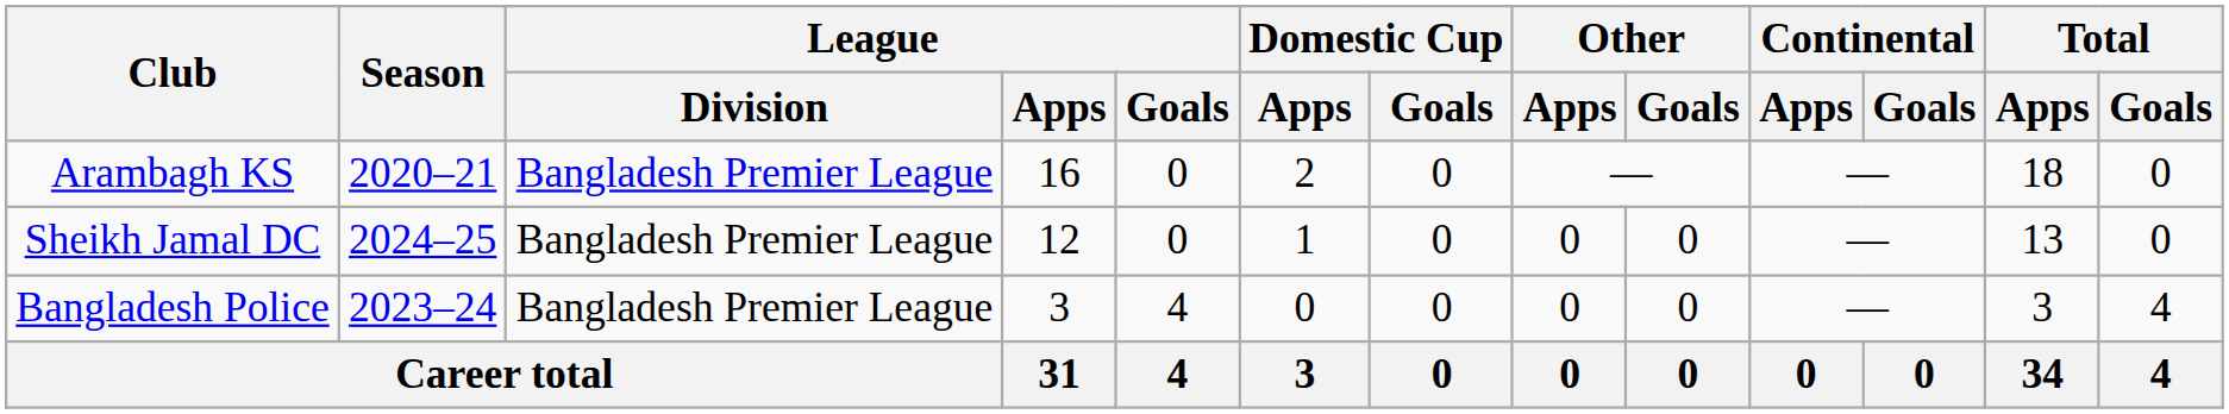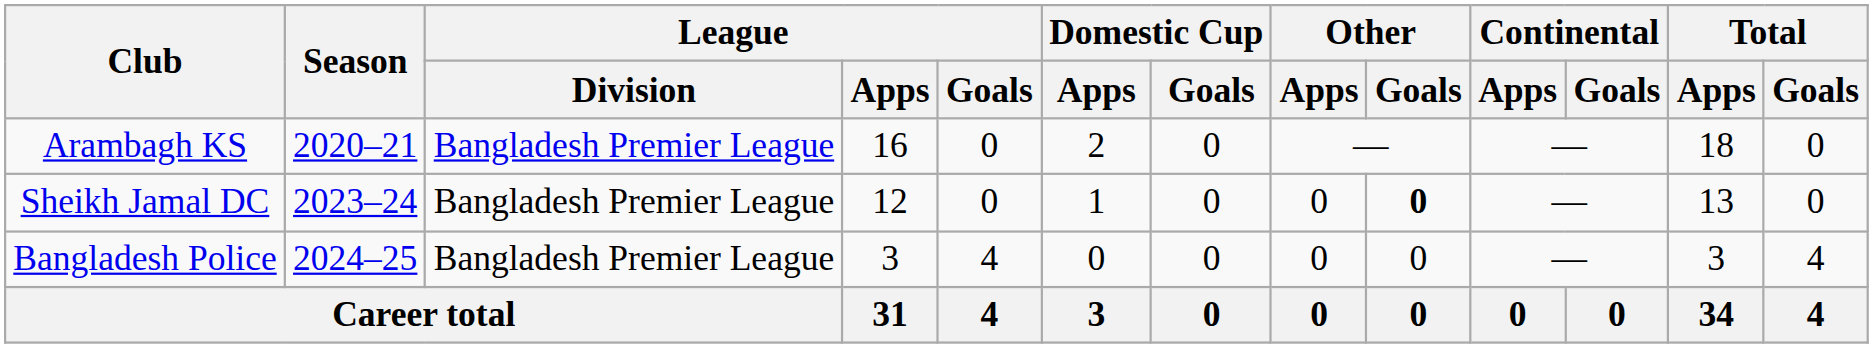Sheikh Jamal DC | Season: 2024–25 -> 2023–24
Sheikh Jamal DC | Other / Goals: normal -> bold
Bangladesh Police | Season: 2023–24 -> 2024–25
